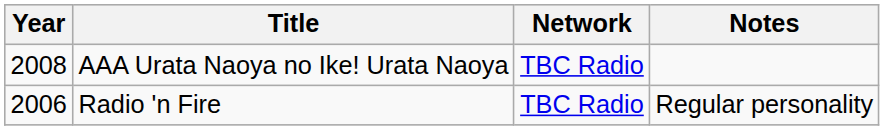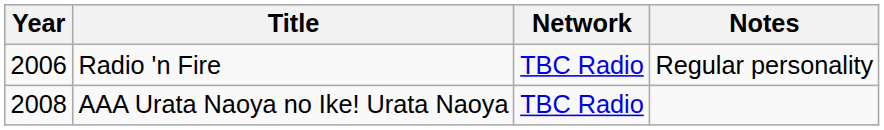rows swapped: Radio 'n Fire <-> AAA Urata Naoya no Ike! Urata Naoya
